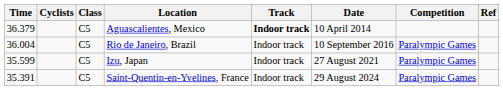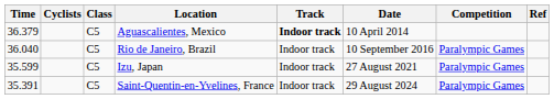Rio de Janeiro, Brazil | Time: 36.004 -> 36.040
